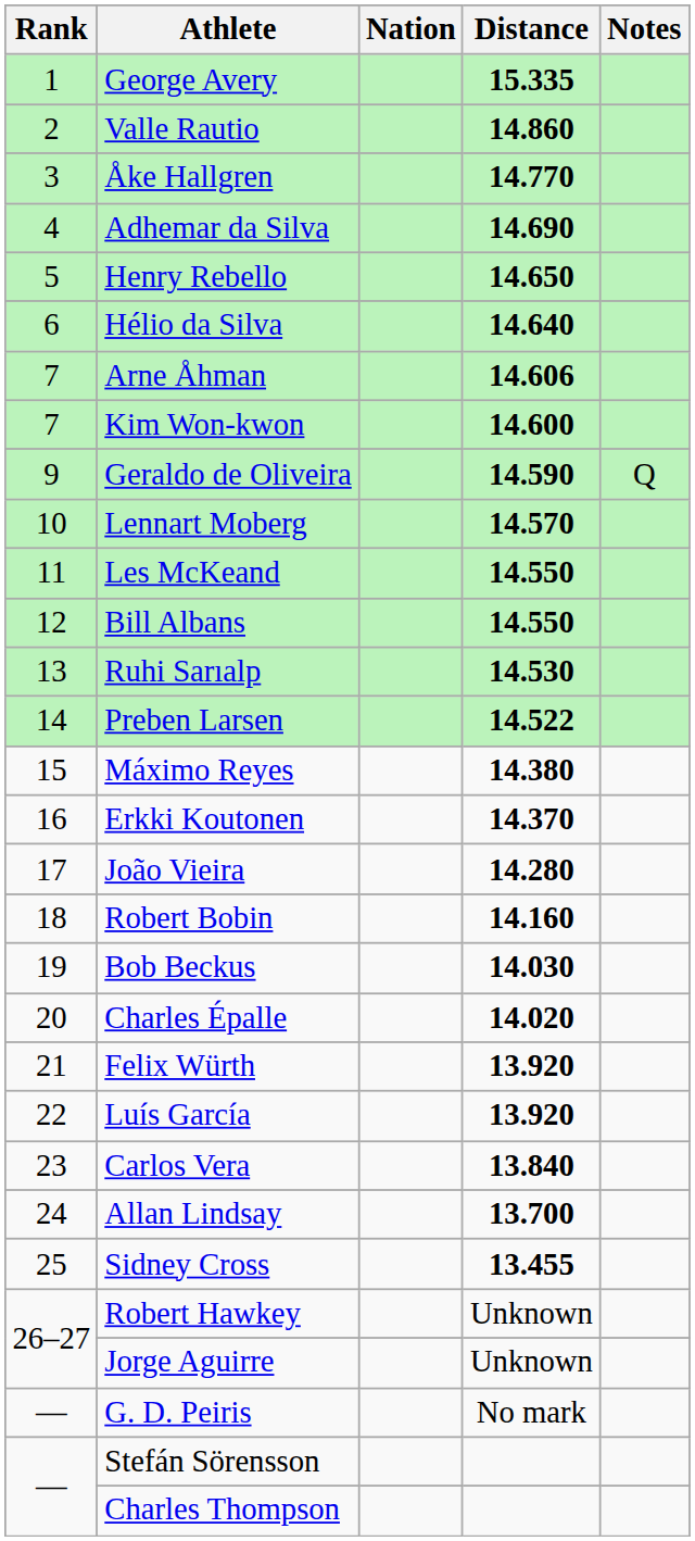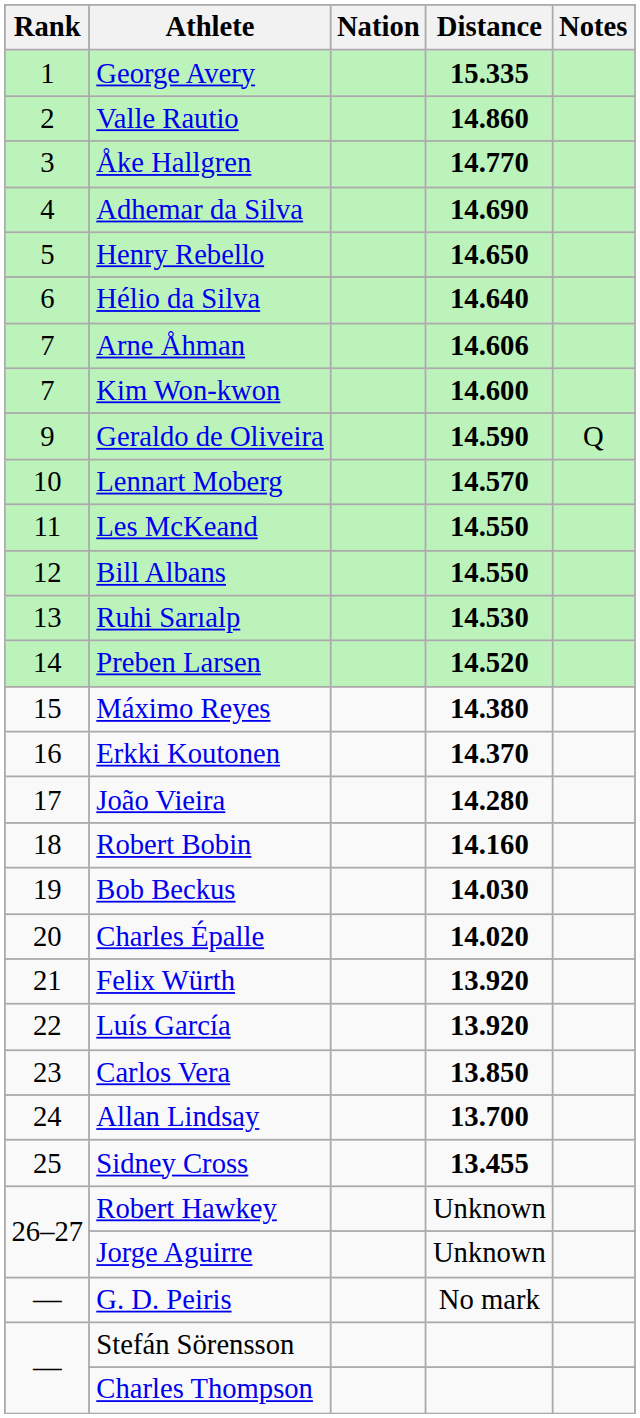Preben Larsen | Distance: 14.522 -> 14.520
Carlos Vera | Distance: 13.840 -> 13.850
